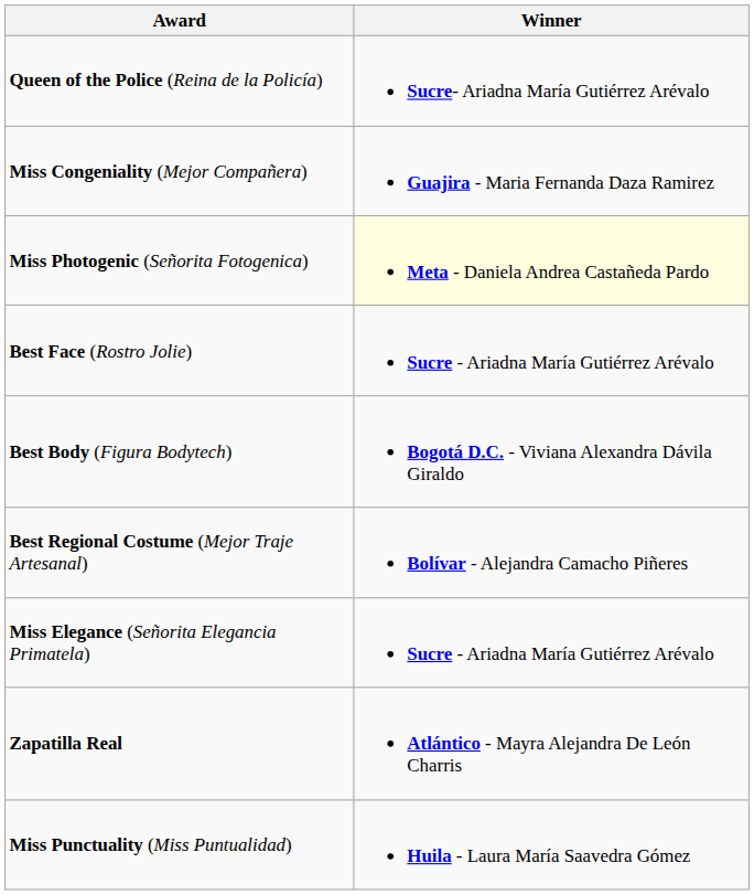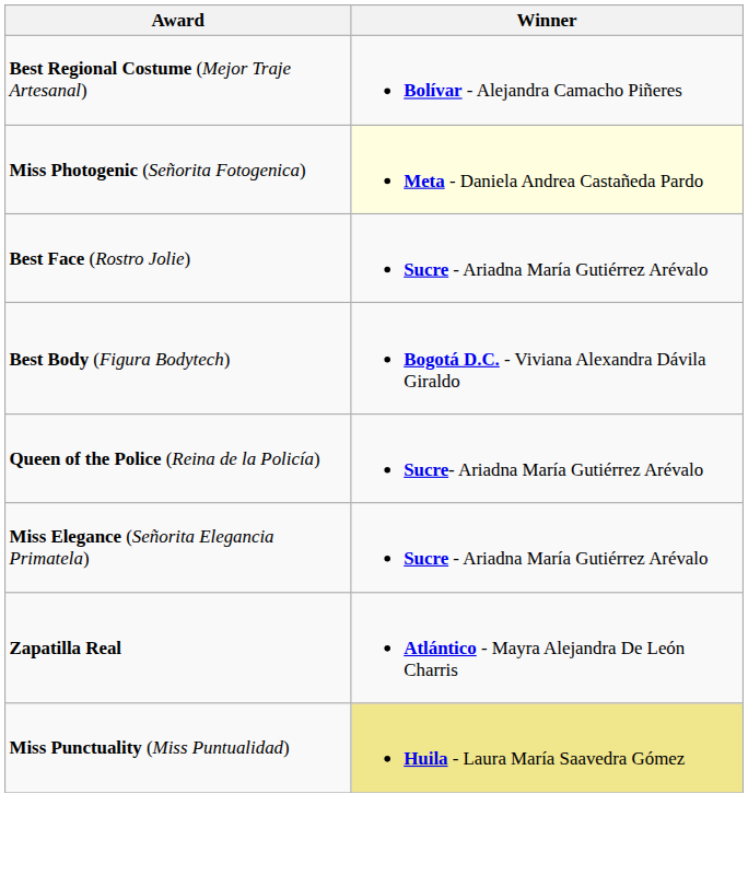rows swapped: Best Regional Costume (Mejor Traje Artesanal) <-> Queen of the Police (Reina de la Policía)
- row: Miss Congeniality (Mejor Compañera) | Guajira - Maria Fernanda Daza Ramirez
Miss Punctuality (Miss Puntualidad) | Winner: no background -> khaki background
